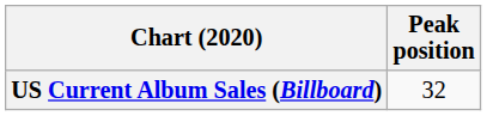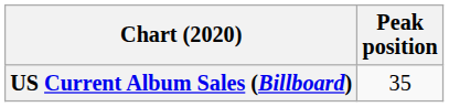US Current Album Sales (Billboard) | Peak position: 32 -> 35
